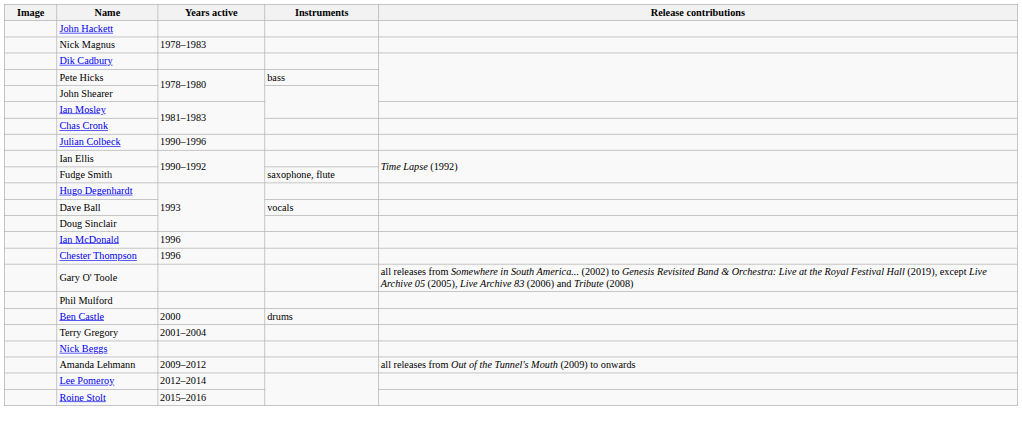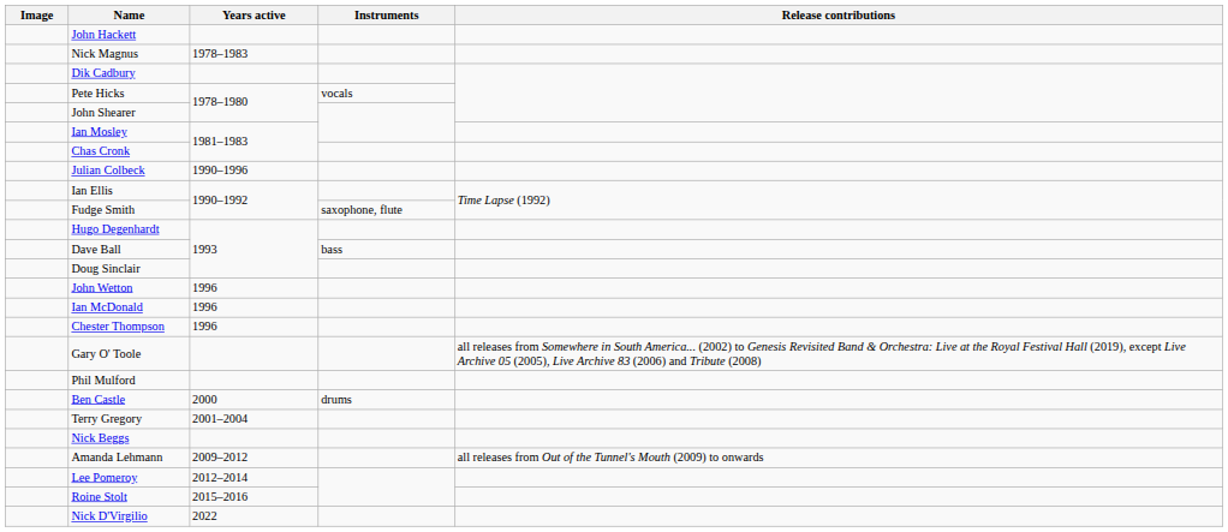Pete Hicks | Instruments: bass -> vocals
Dave Ball | Instruments: vocals -> bass
+ row: John Wetton | 1996
+ row: Nick D'Virgilio | 2022
